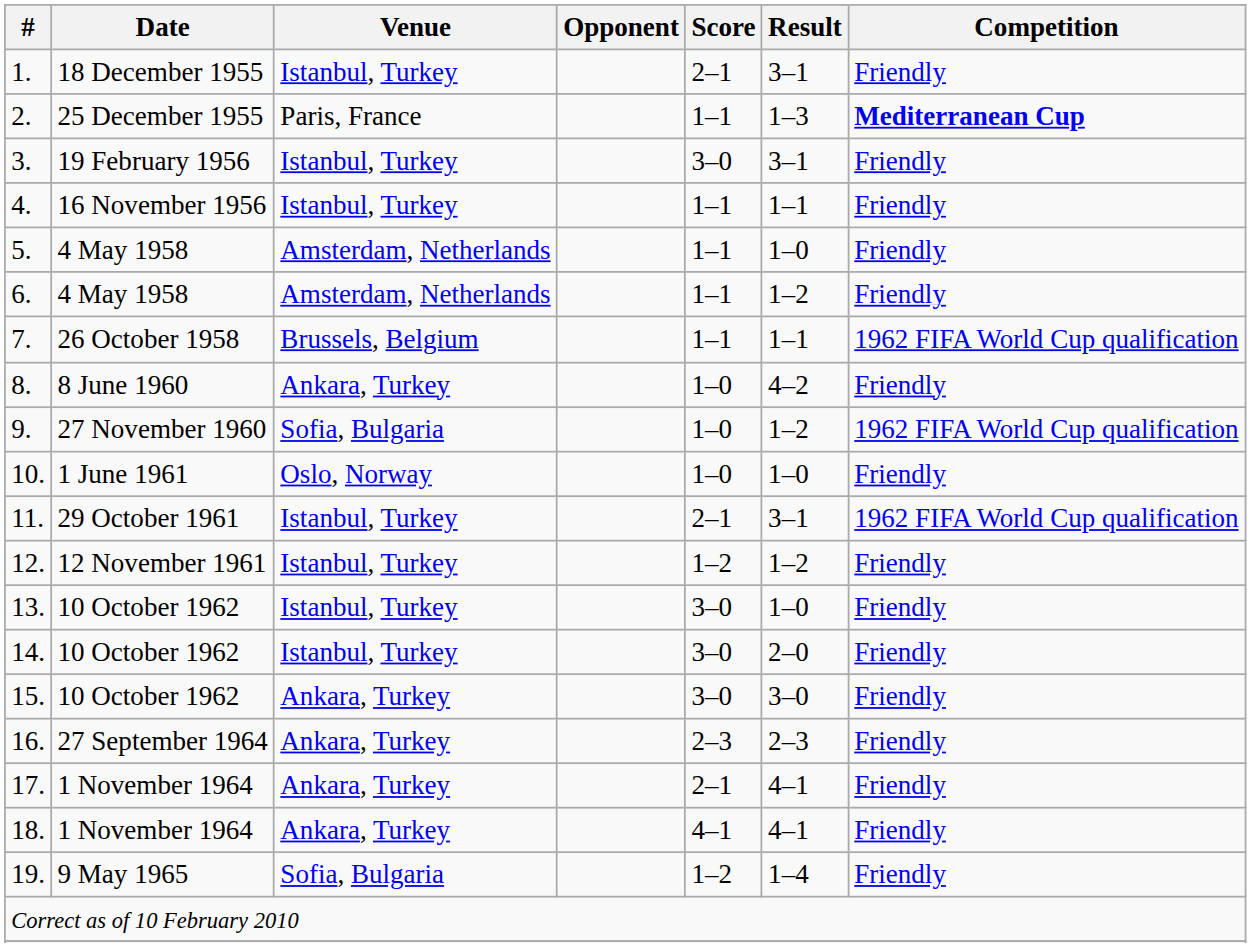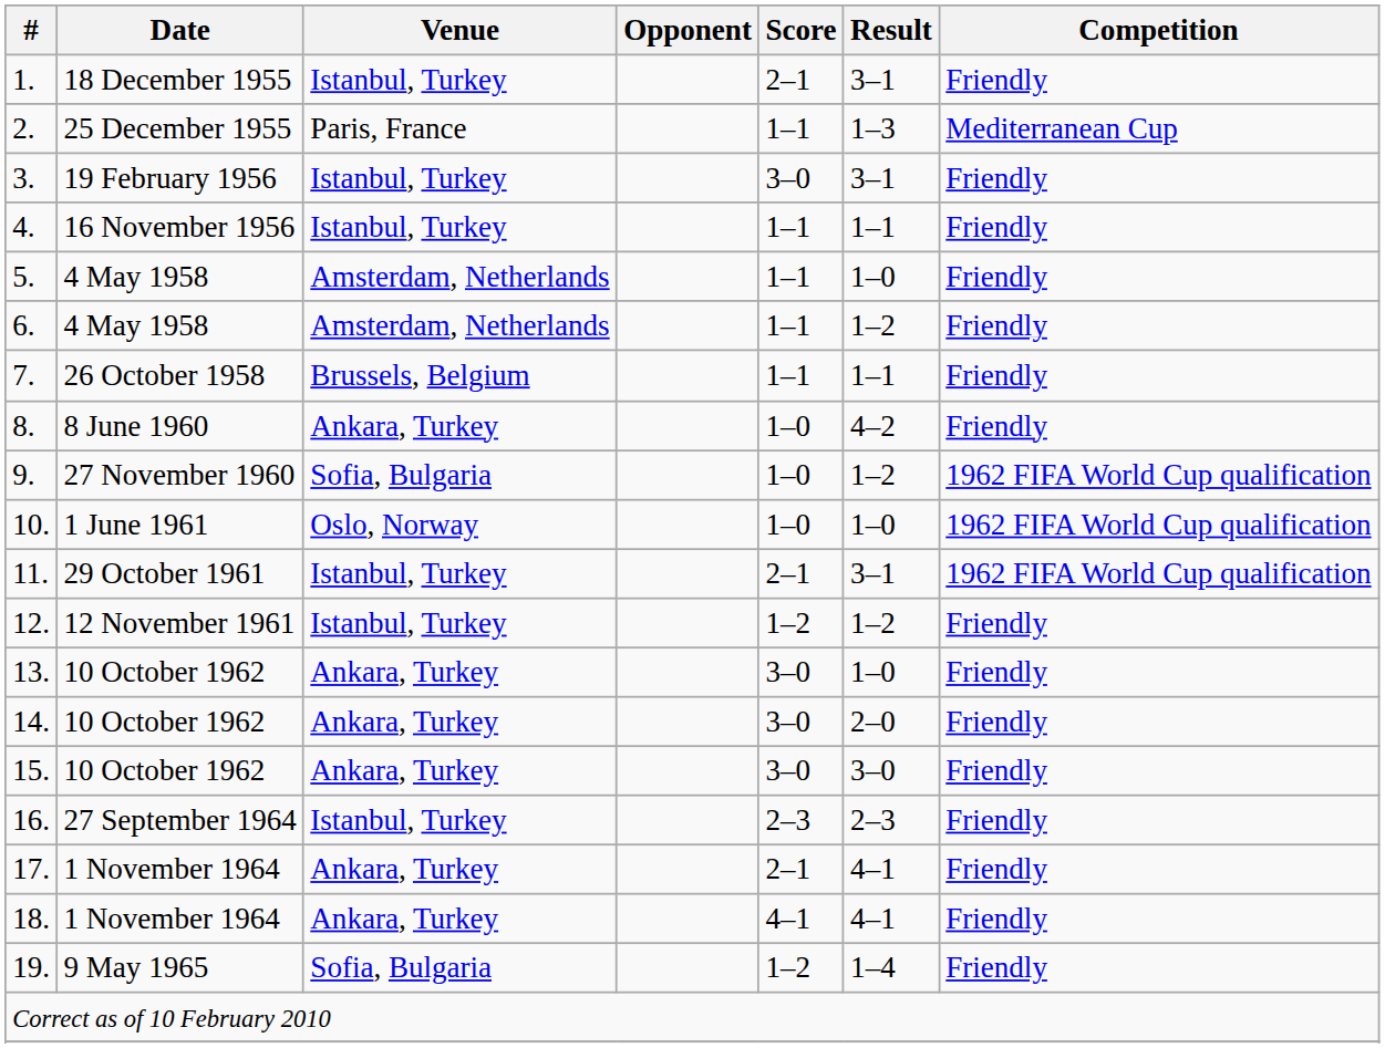2. | Competition: bold -> normal
7. | Competition: 1962 FIFA World Cup qualification -> Friendly
10. | Competition: Friendly -> 1962 FIFA World Cup qualification
13. | Venue: Istanbul, Turkey -> Ankara, Turkey
14. | Venue: Istanbul, Turkey -> Ankara, Turkey
16. | Venue: Ankara, Turkey -> Istanbul, Turkey
